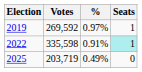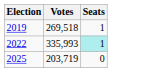- column: % | 0.97% | 0.91% | 0.49%
2019 | Votes: 269,592 -> 269,518
2022 | Votes: 335,598 -> 335,993
